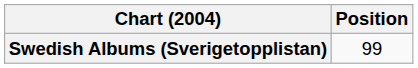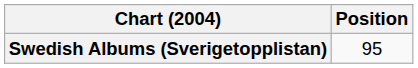Swedish Albums (Sverigetopplistan) | Position: 99 -> 95
